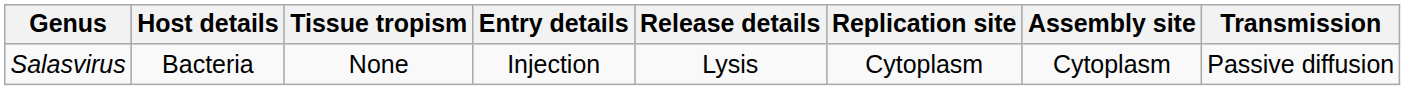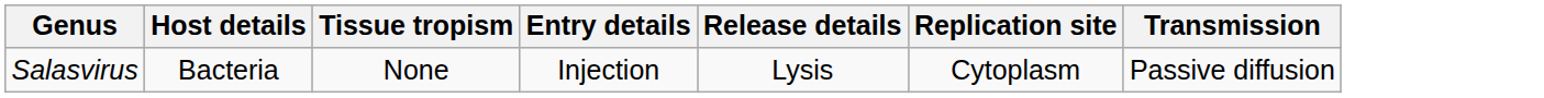- column: Assembly site | Cytoplasm
